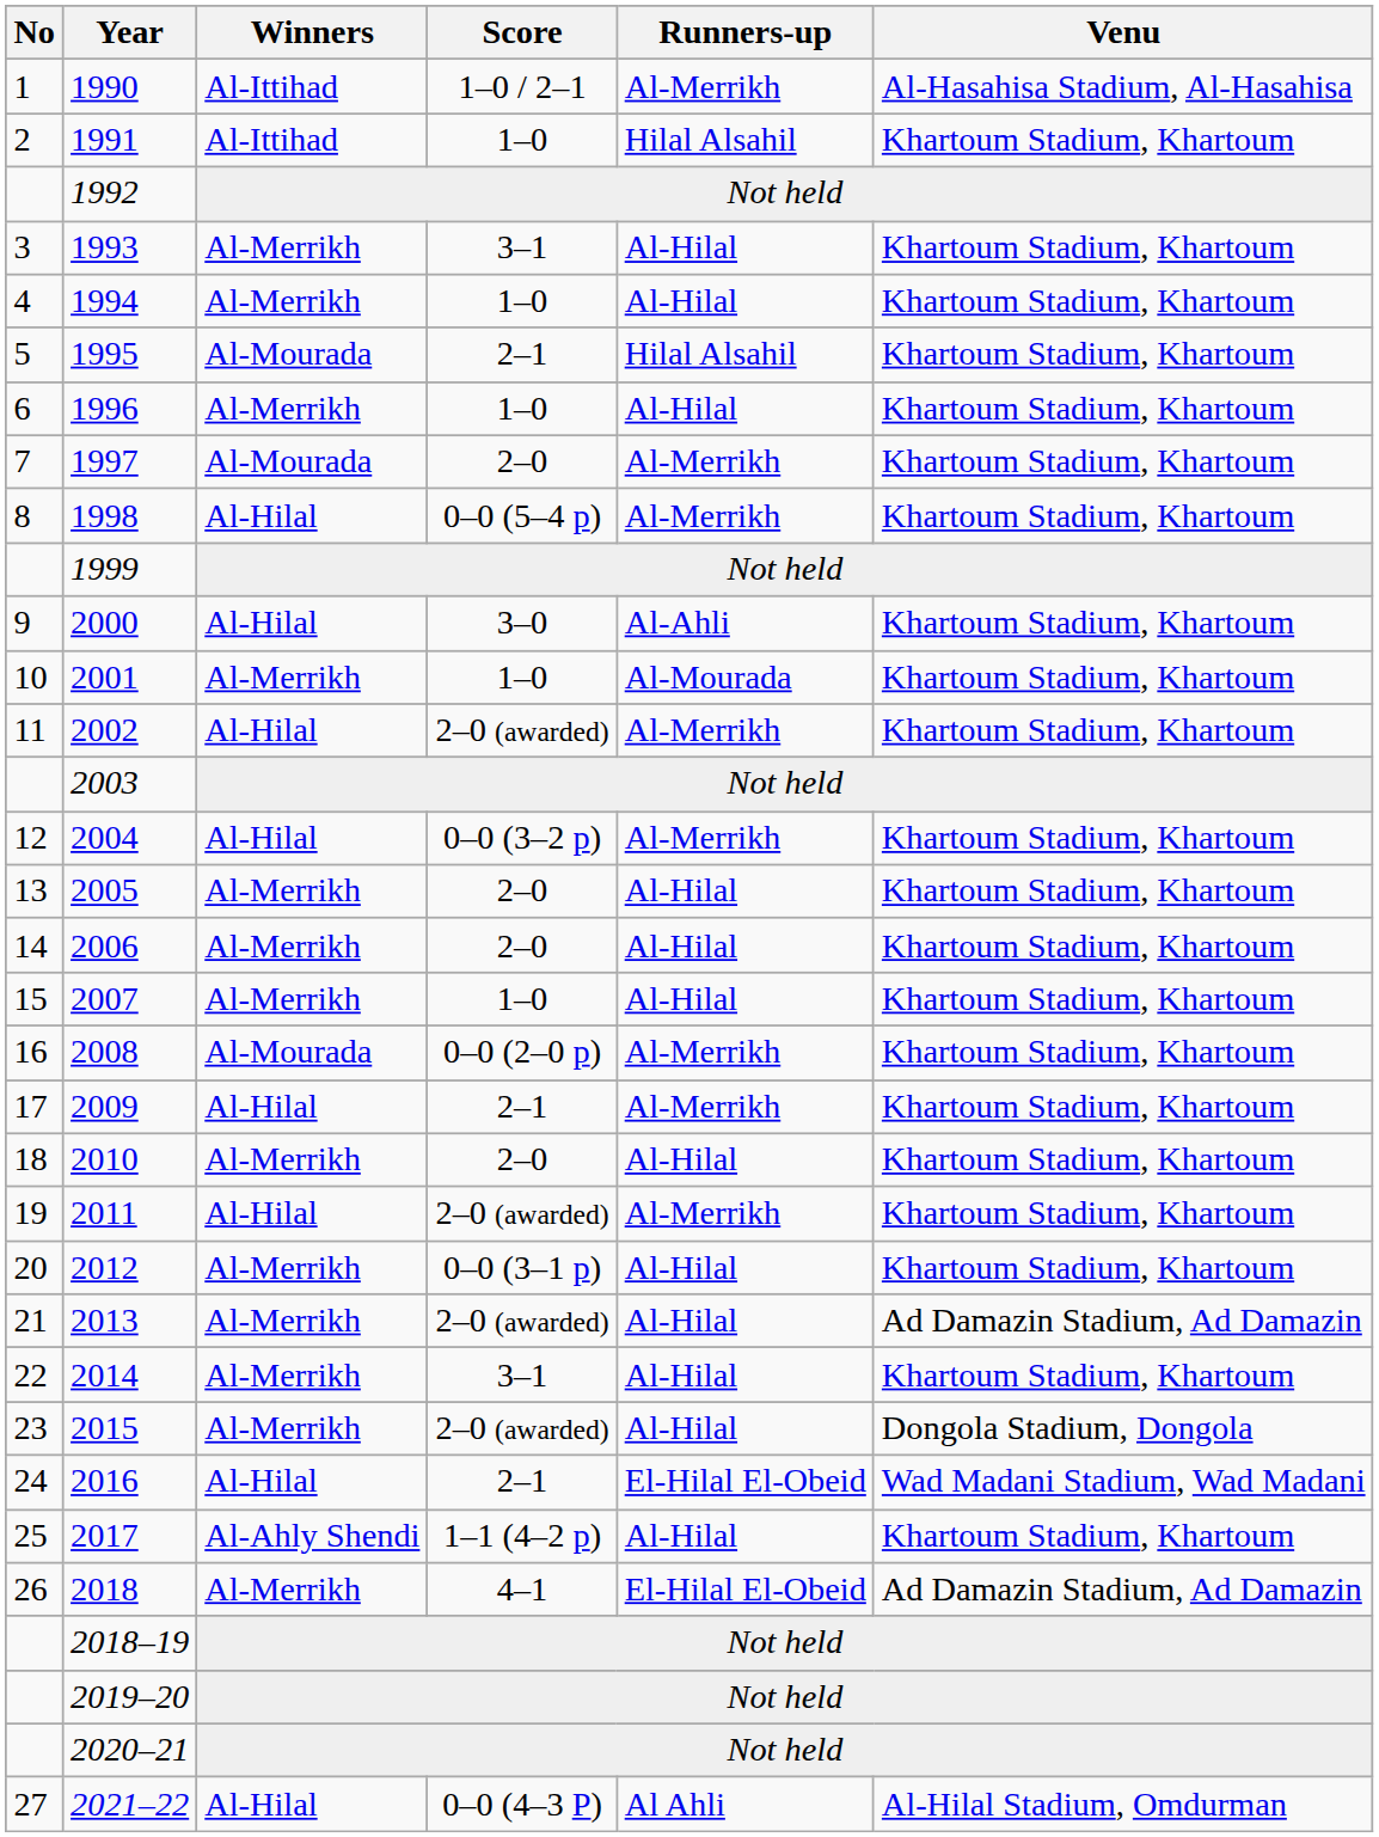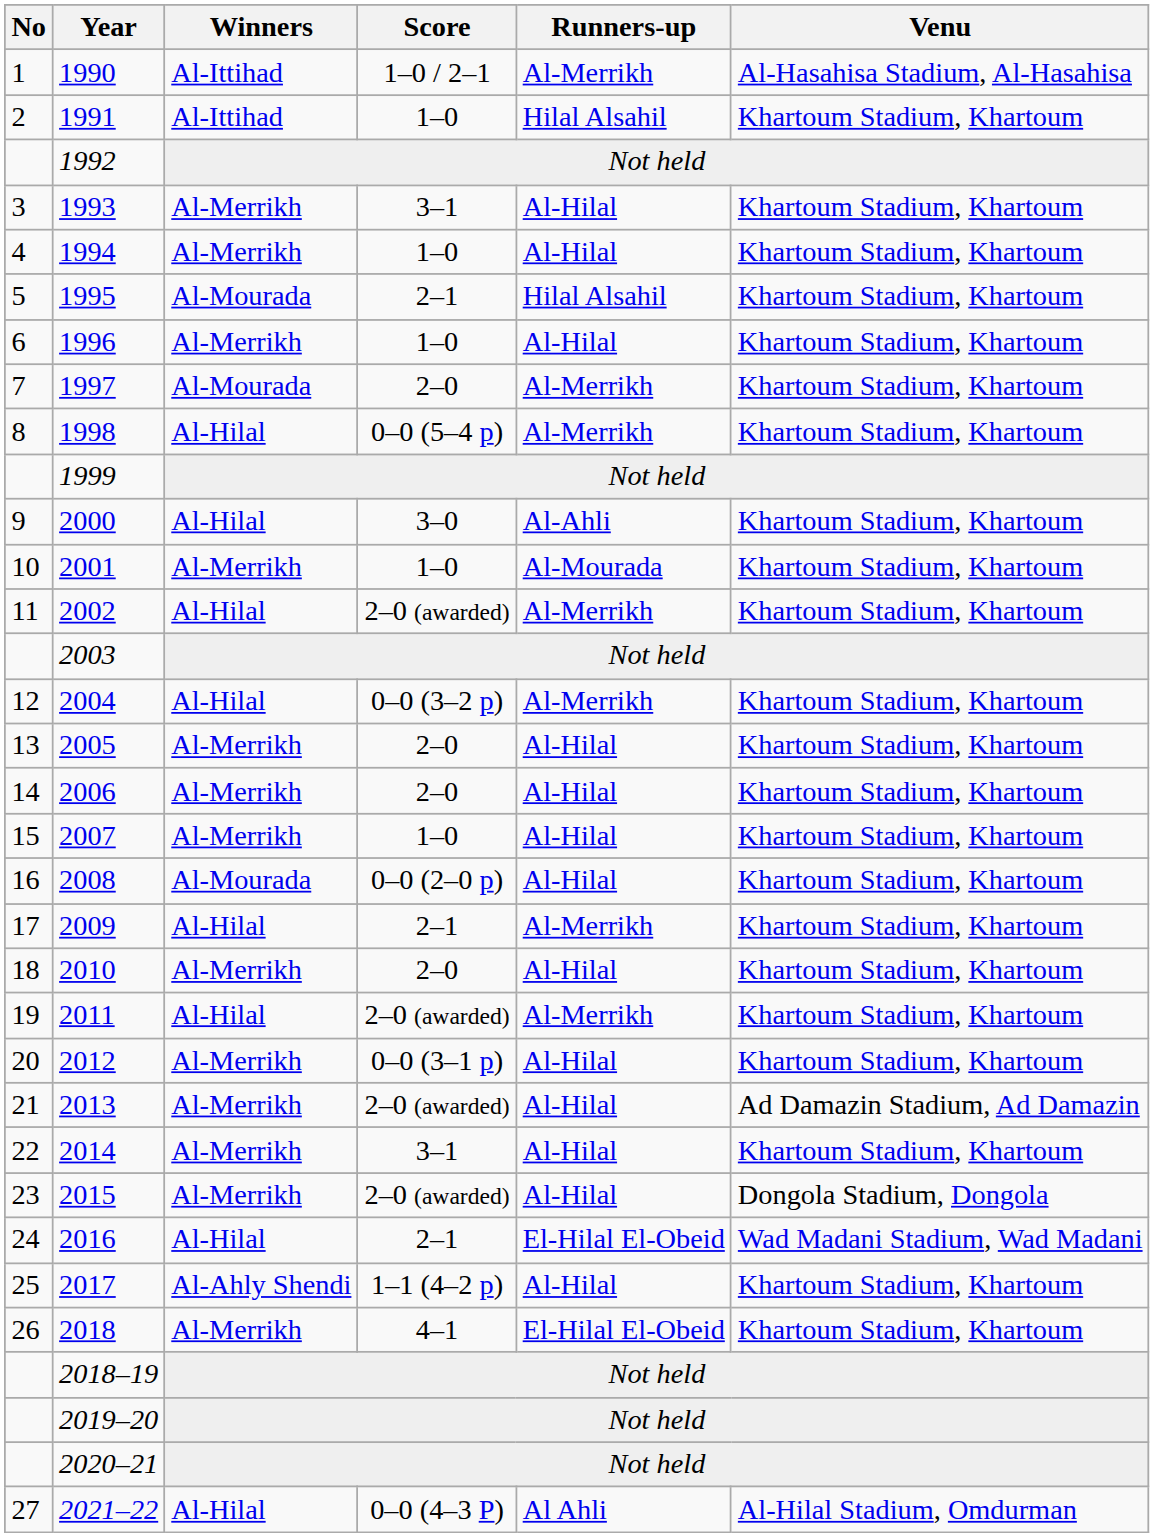2008 | Runners-up: Al-Merrikh -> Al-Hilal
2018 | Venu: Ad Damazin Stadium, Ad Damazin -> Khartoum Stadium, Khartoum
